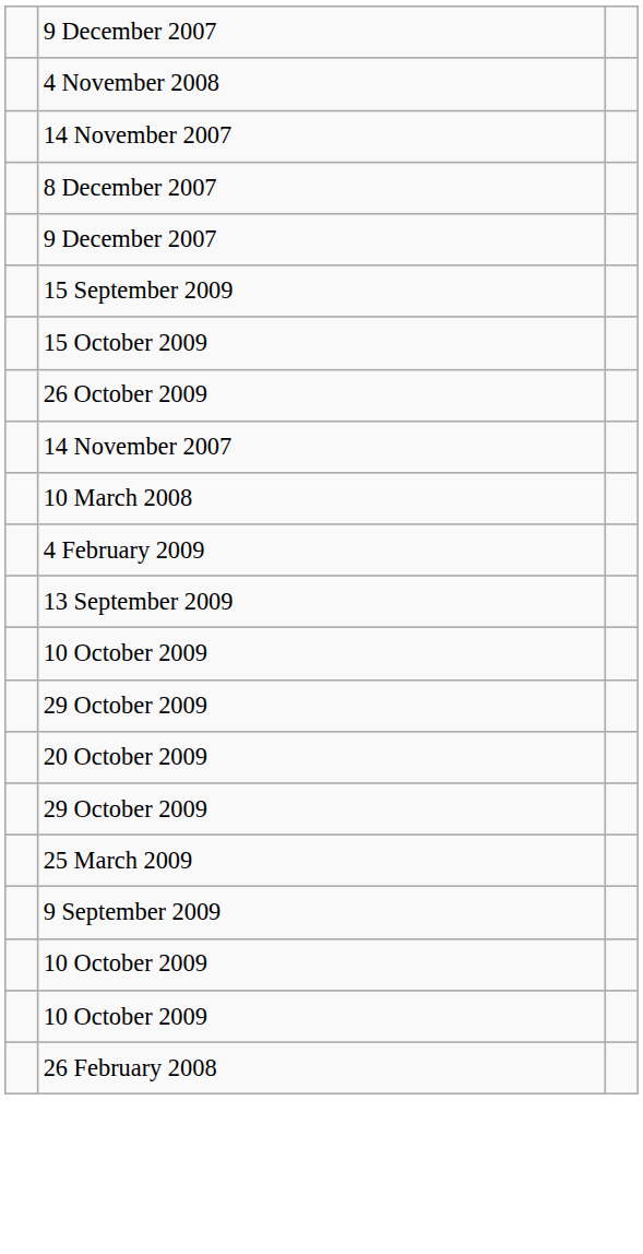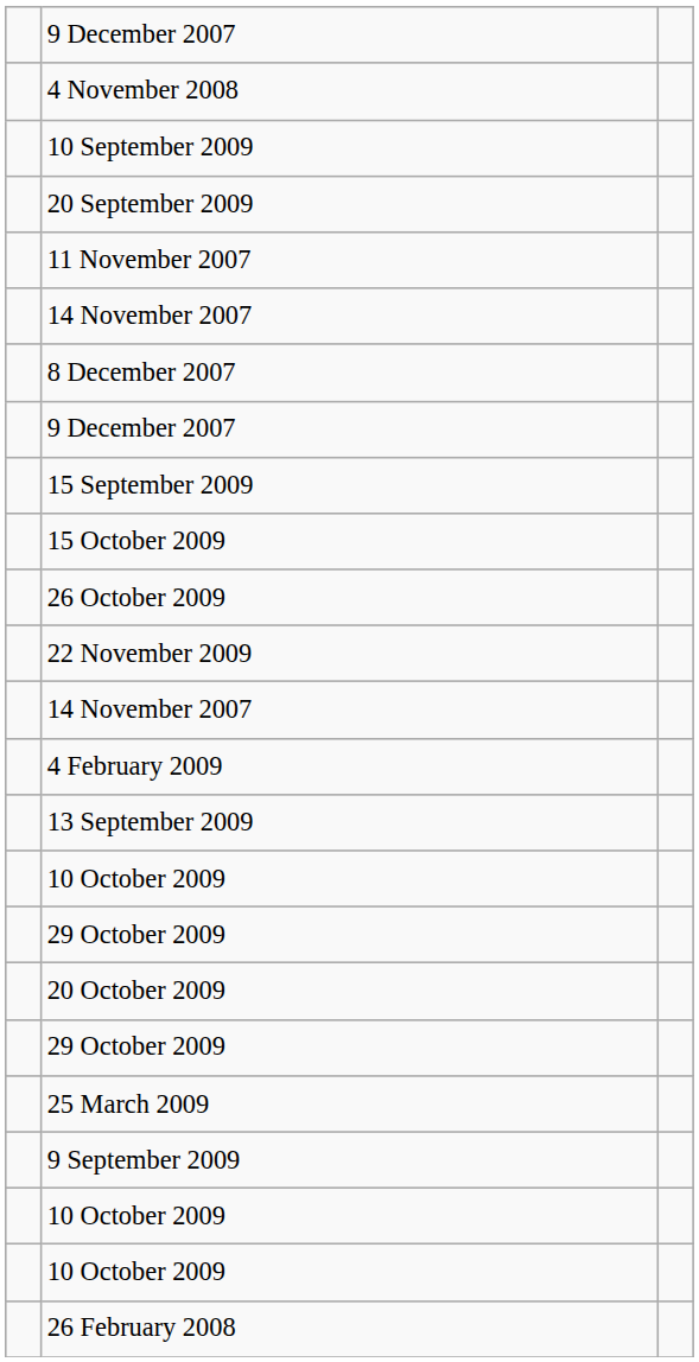+ row: 10 September 2009
+ row: 20 September 2009
+ row: 11 November 2007
+ row: 22 November 2009
- row: 10 March 2008
